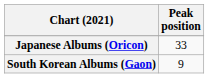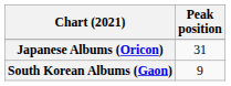Japanese Albums (Oricon) | Peak position: 33 -> 31
